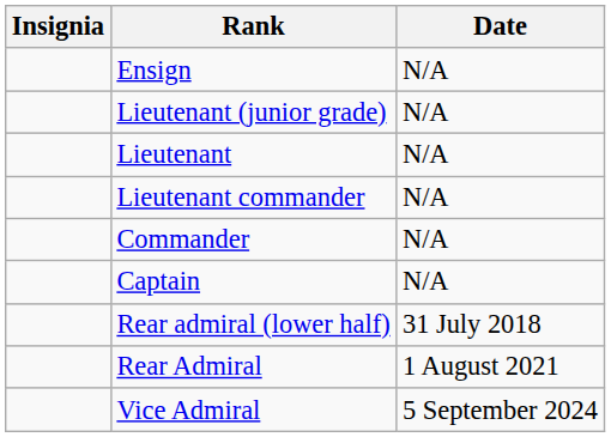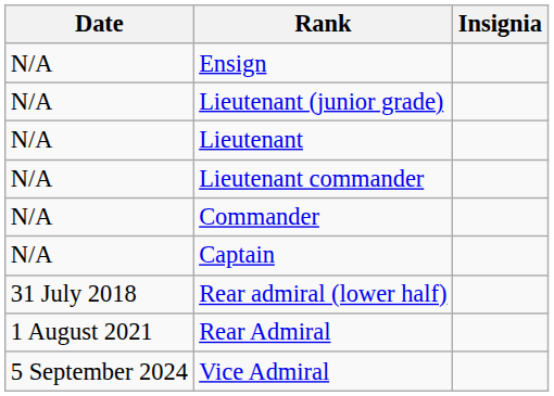columns swapped: Insignia <-> Date
